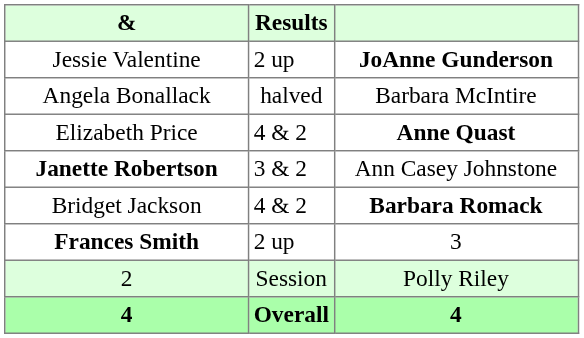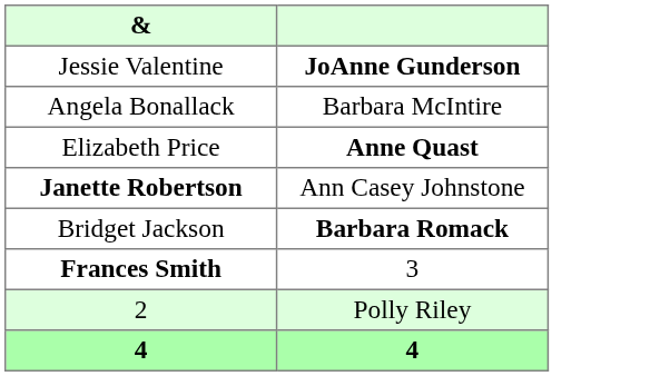- column: Results | 2 up | halved | 4 & 2 | 3 & 2 | 4 & 2 | 2 up | Session | Overall
